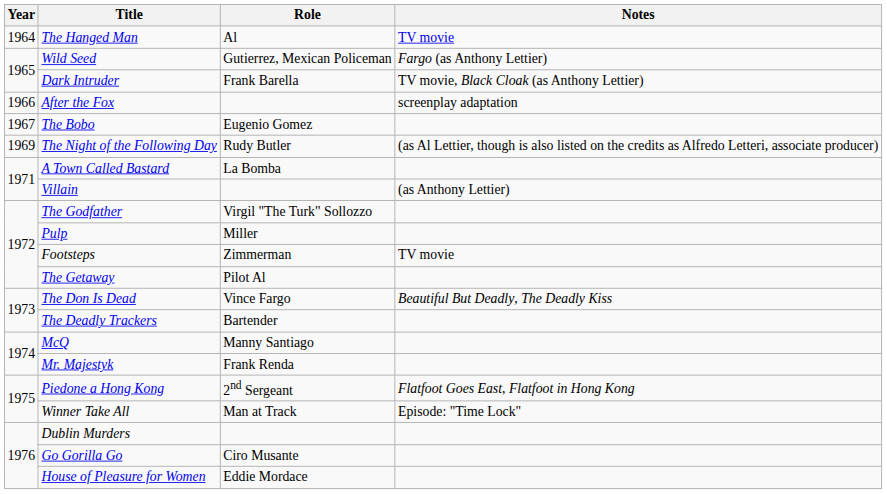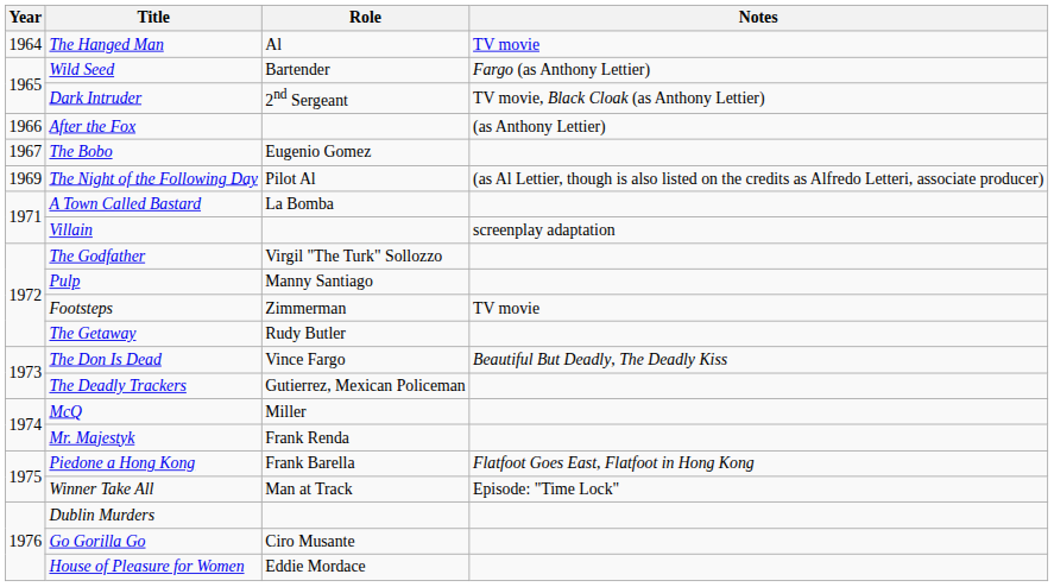Wild Seed | Role: Gutierrez, Mexican Policeman -> Bartender
Dark Intruder | Role: Frank Barella -> 2nd Sergeant
After the Fox | Notes: screenplay adaptation -> (as Anthony Lettier)
The Night of the Following Day | Role: Rudy Butler -> Pilot Al
Villain | Notes: (as Anthony Lettier) -> screenplay adaptation
Pulp | Role: Miller -> Manny Santiago
The Getaway | Role: Pilot Al -> Rudy Butler
The Deadly Trackers | Role: Bartender -> Gutierrez, Mexican Policeman
McQ | Role: Manny Santiago -> Miller
Piedone a Hong Kong | Role: 2nd Sergeant -> Frank Barella
